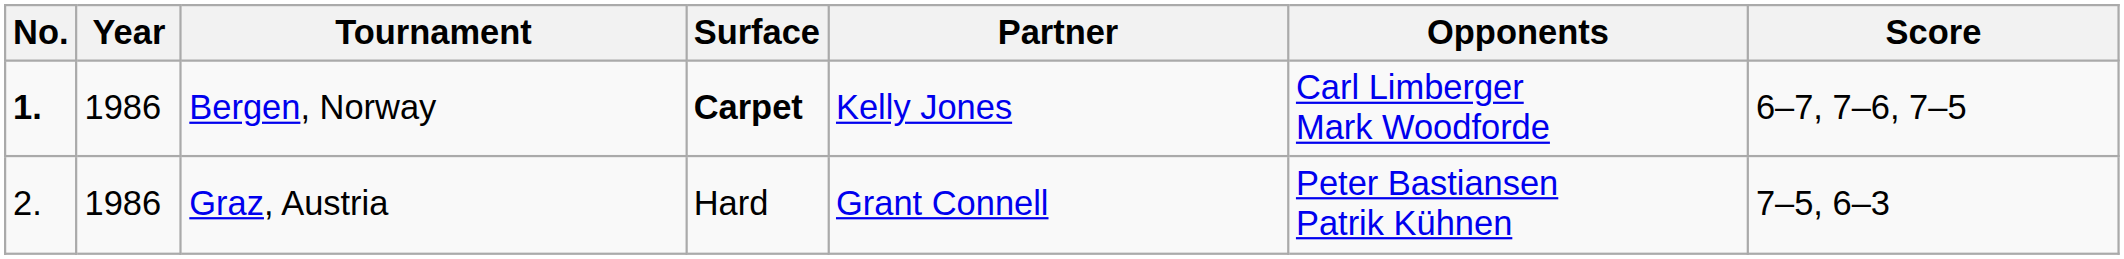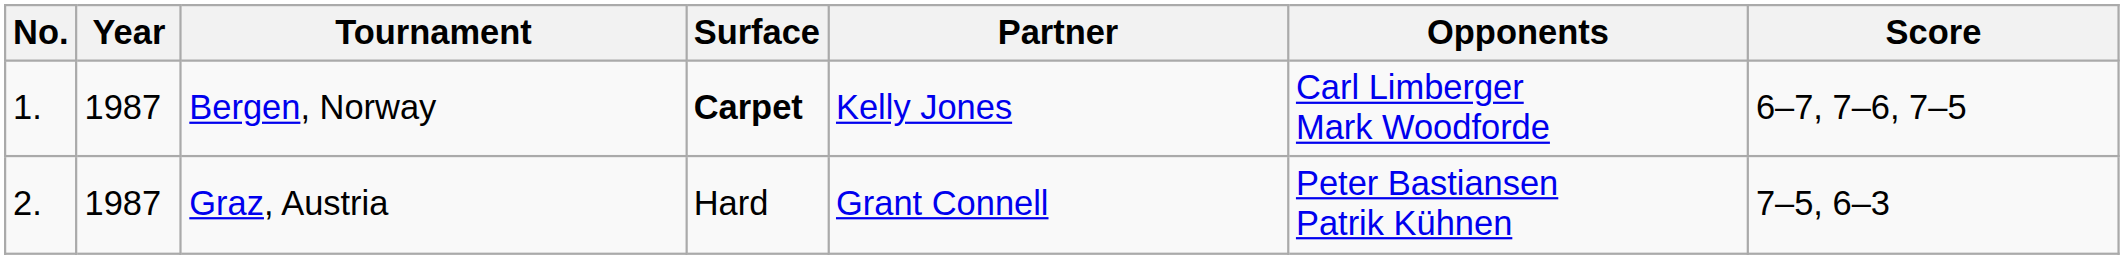Bergen, Norway | No.: bold -> normal
Bergen, Norway | Year: 1986 -> 1987
Graz, Austria | Year: 1986 -> 1987
